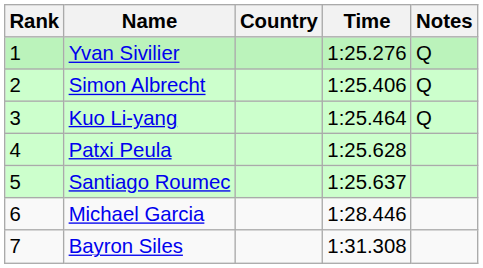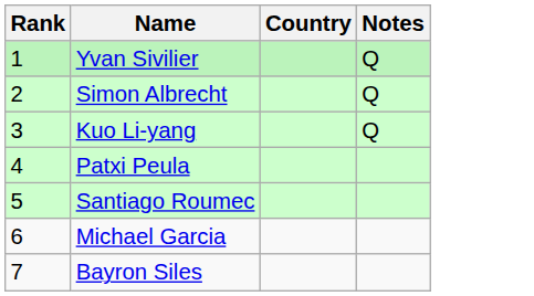- column: Time | 1:25.276 | 1:25.406 | 1:25.464 | 1:25.628 | 1:25.637 | 1:28.446 | 1:31.308
